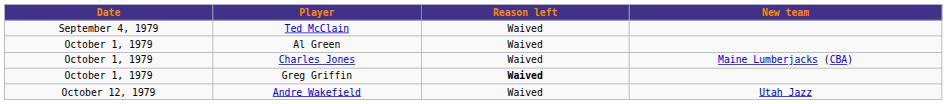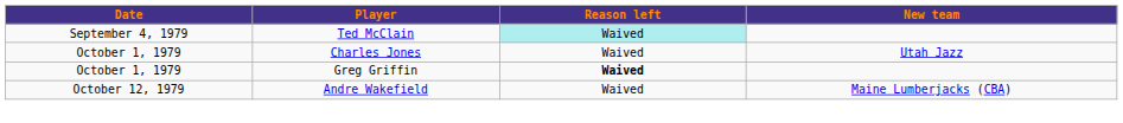Ted McClain | Reason left: no background -> paleturquoise background
- row: October 1, 1979 | Al Green | Waived
Charles Jones | New team: Maine Lumberjacks (CBA) -> Utah Jazz
Andre Wakefield | New team: Utah Jazz -> Maine Lumberjacks (CBA)
